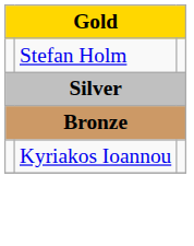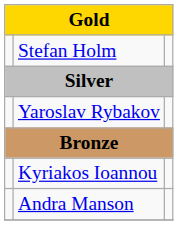+ row: Yaroslav Rybakov
+ row: Andra Manson
